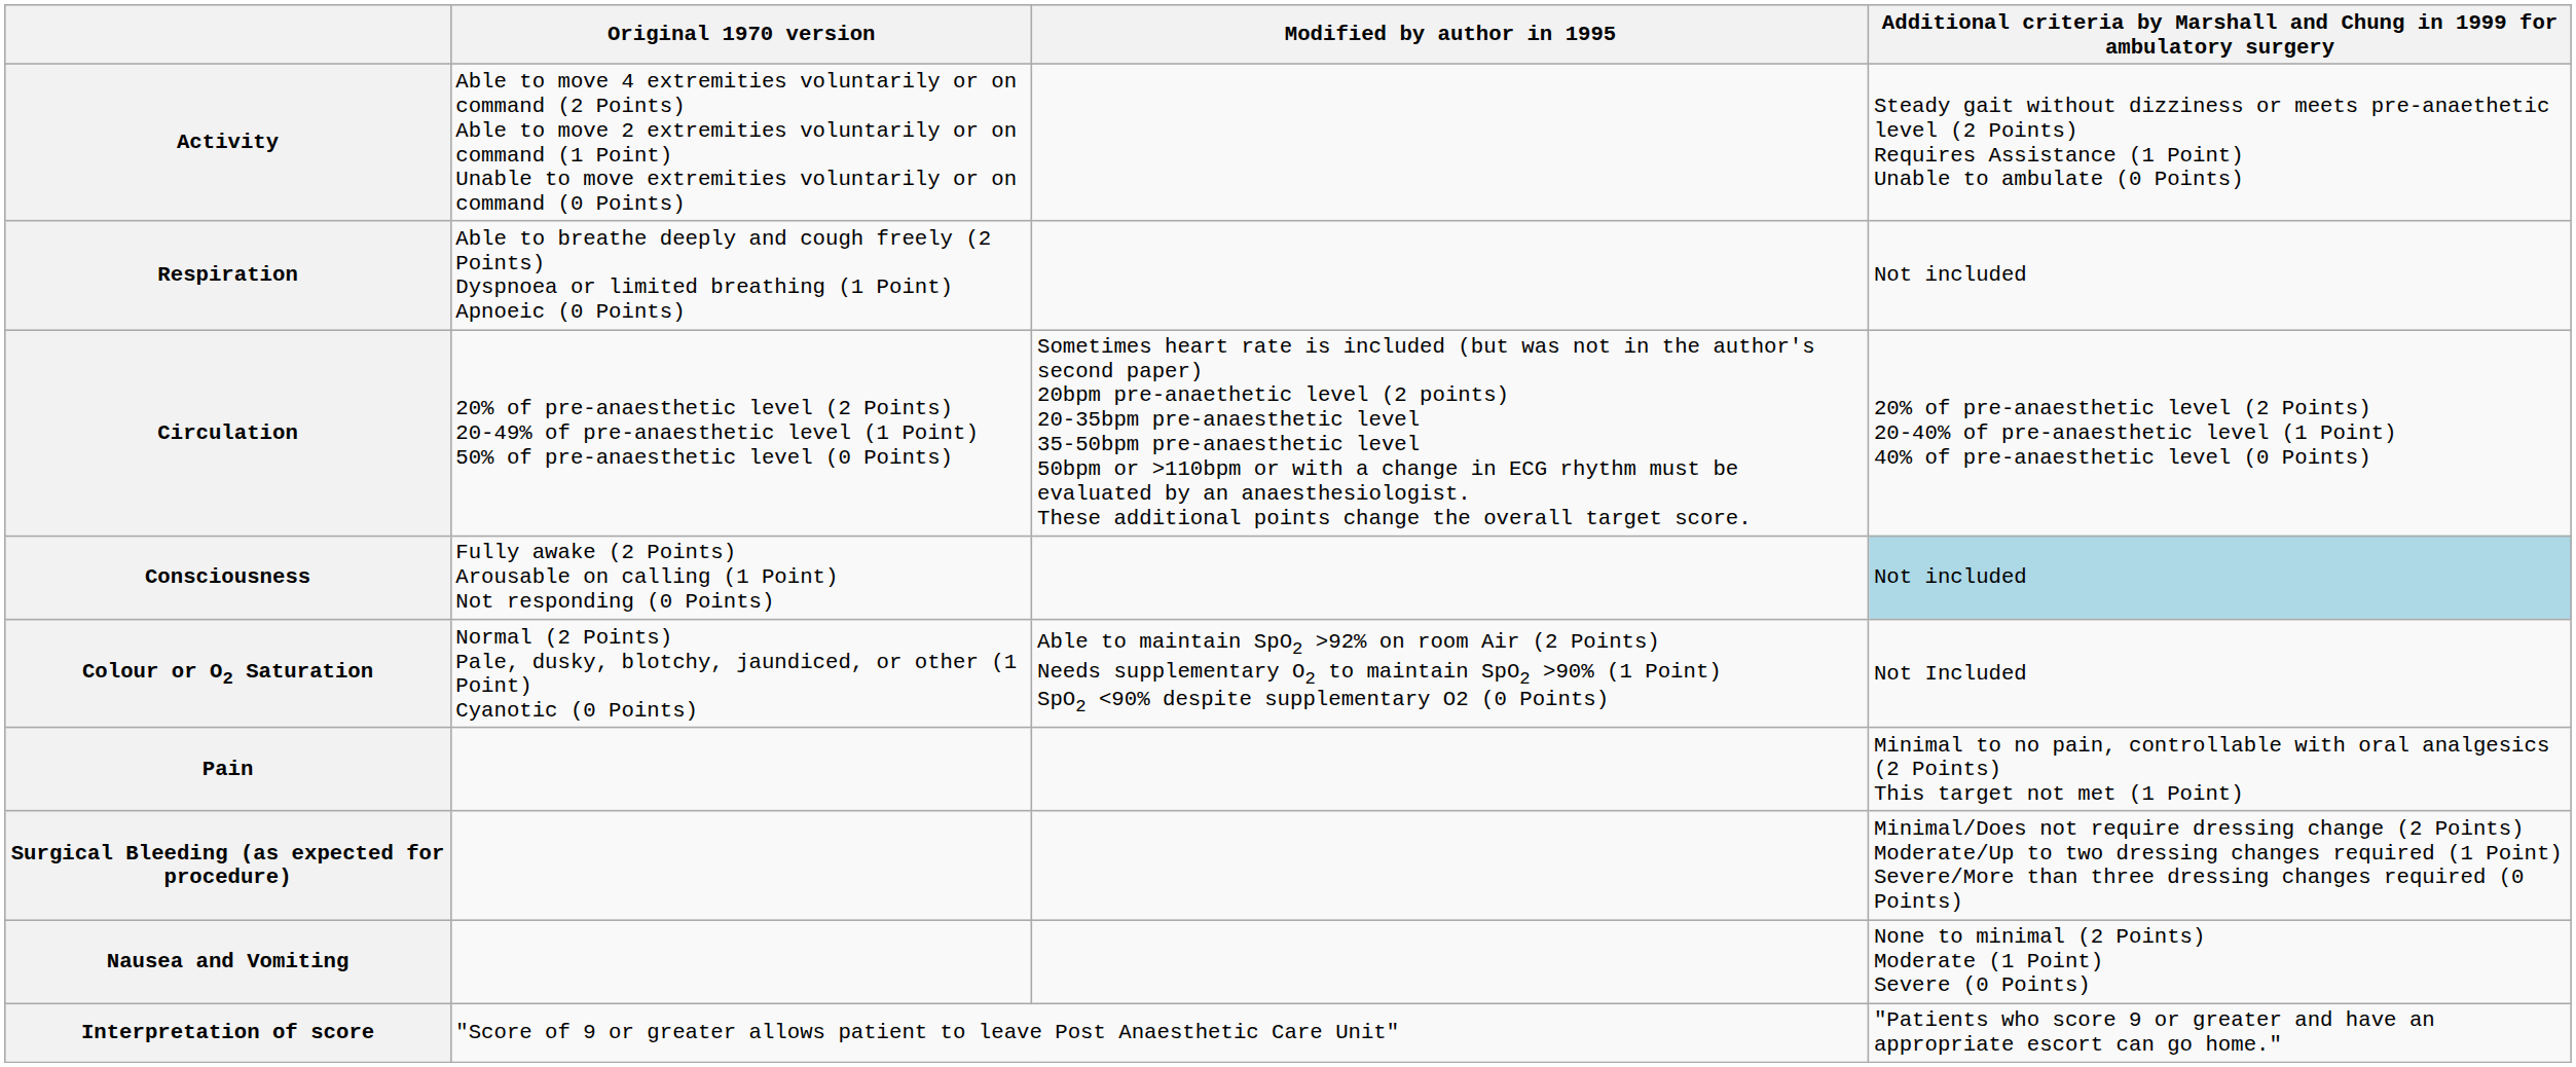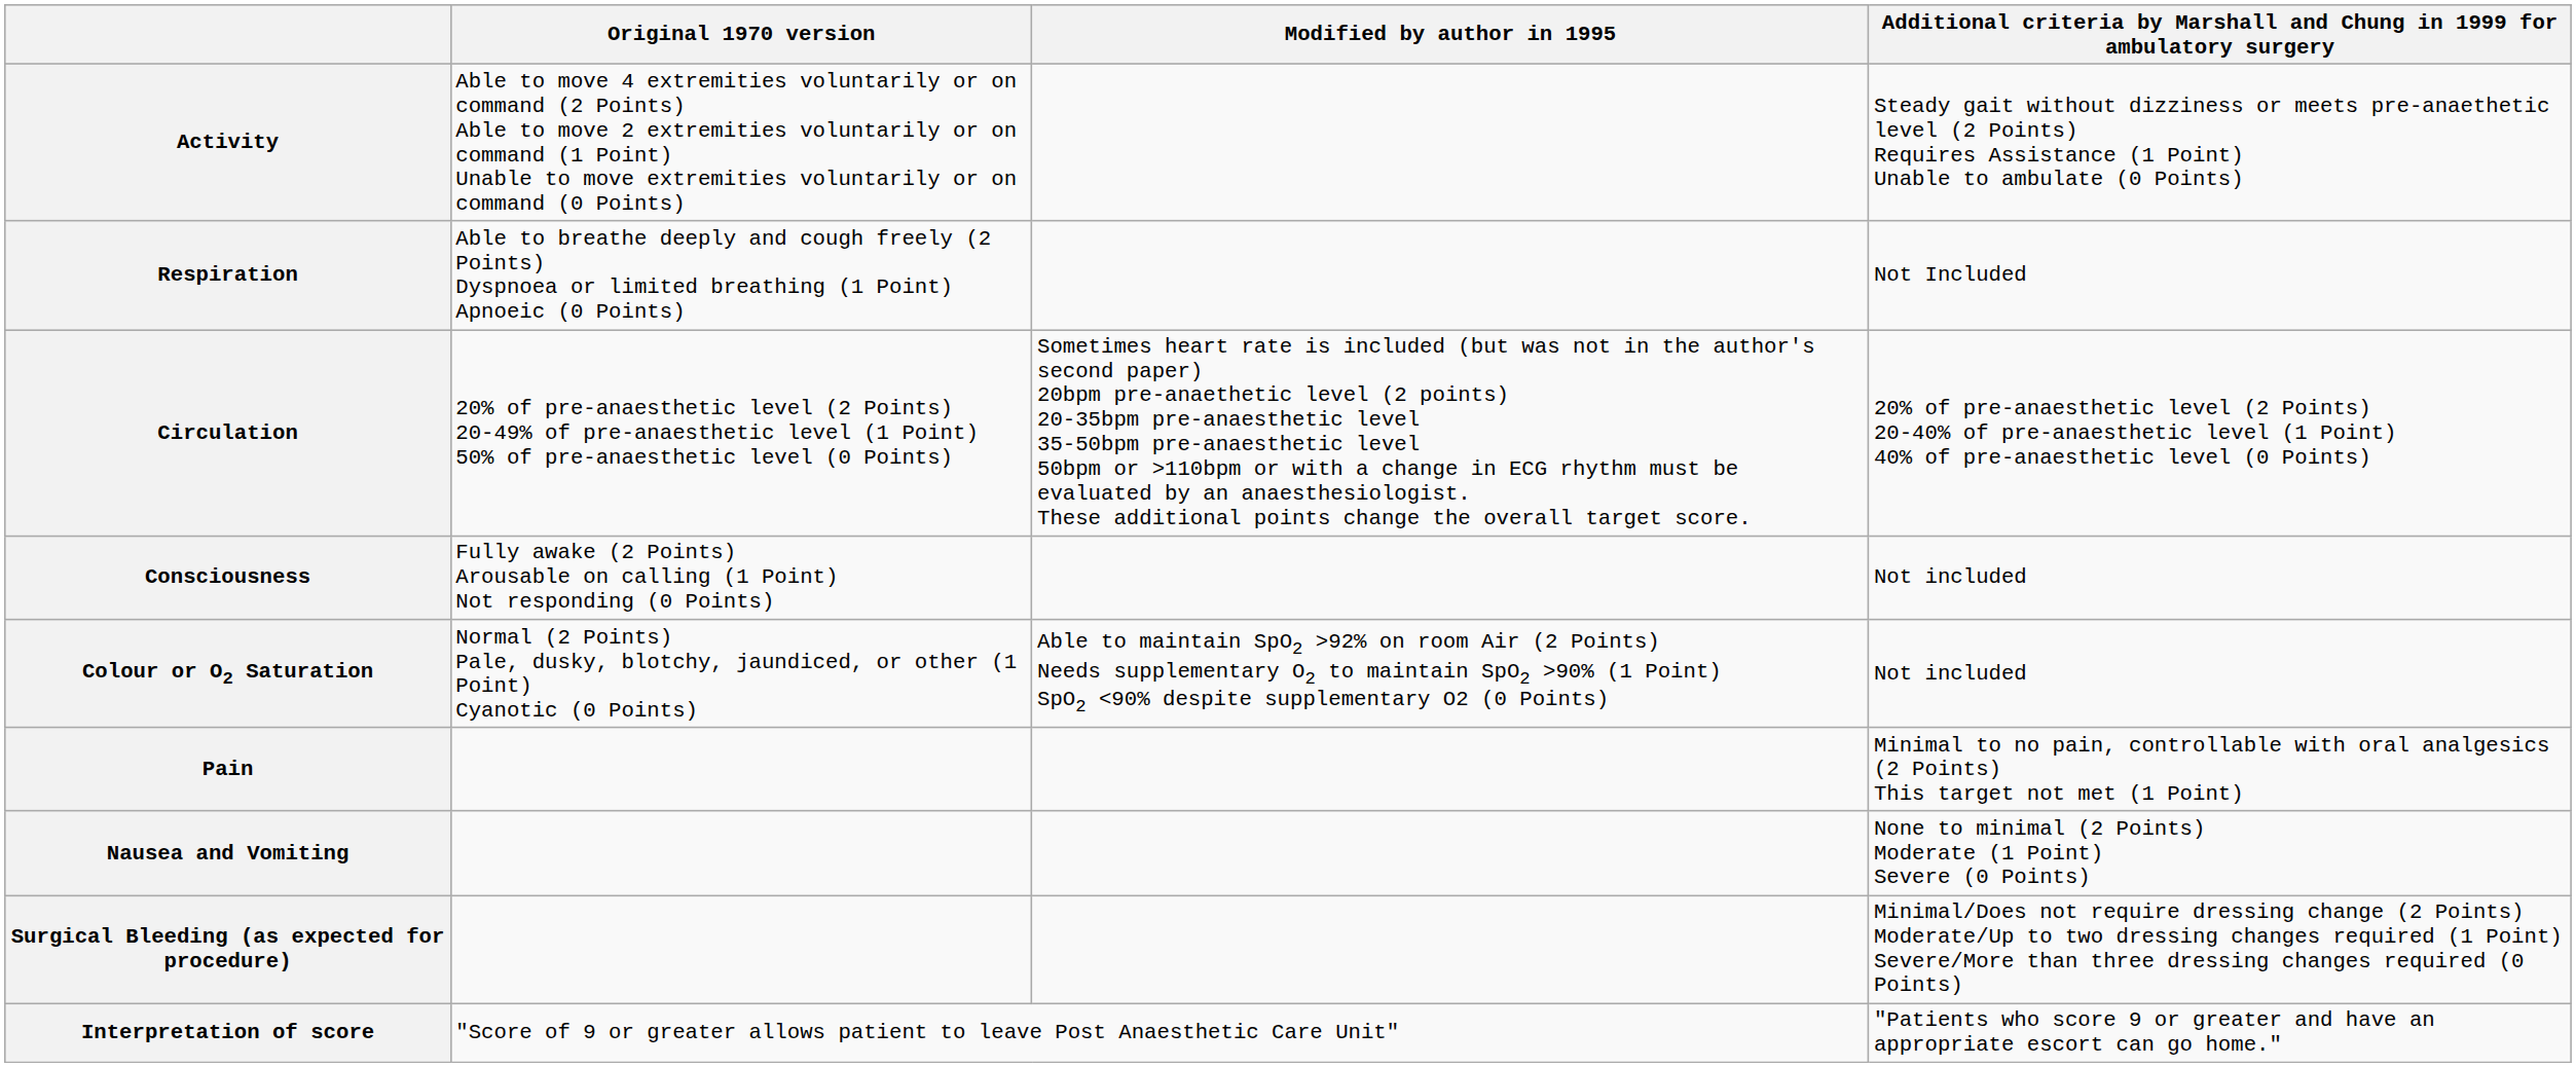Respiration | column 4: Not included -> Not Included
Consciousness | column 4: lightblue background -> no background
Colour or O2 Saturation | column 4: Not Included -> Not included
rows swapped: Surgical Bleeding (as expected for procedure) <-> Nausea and Vomiting
